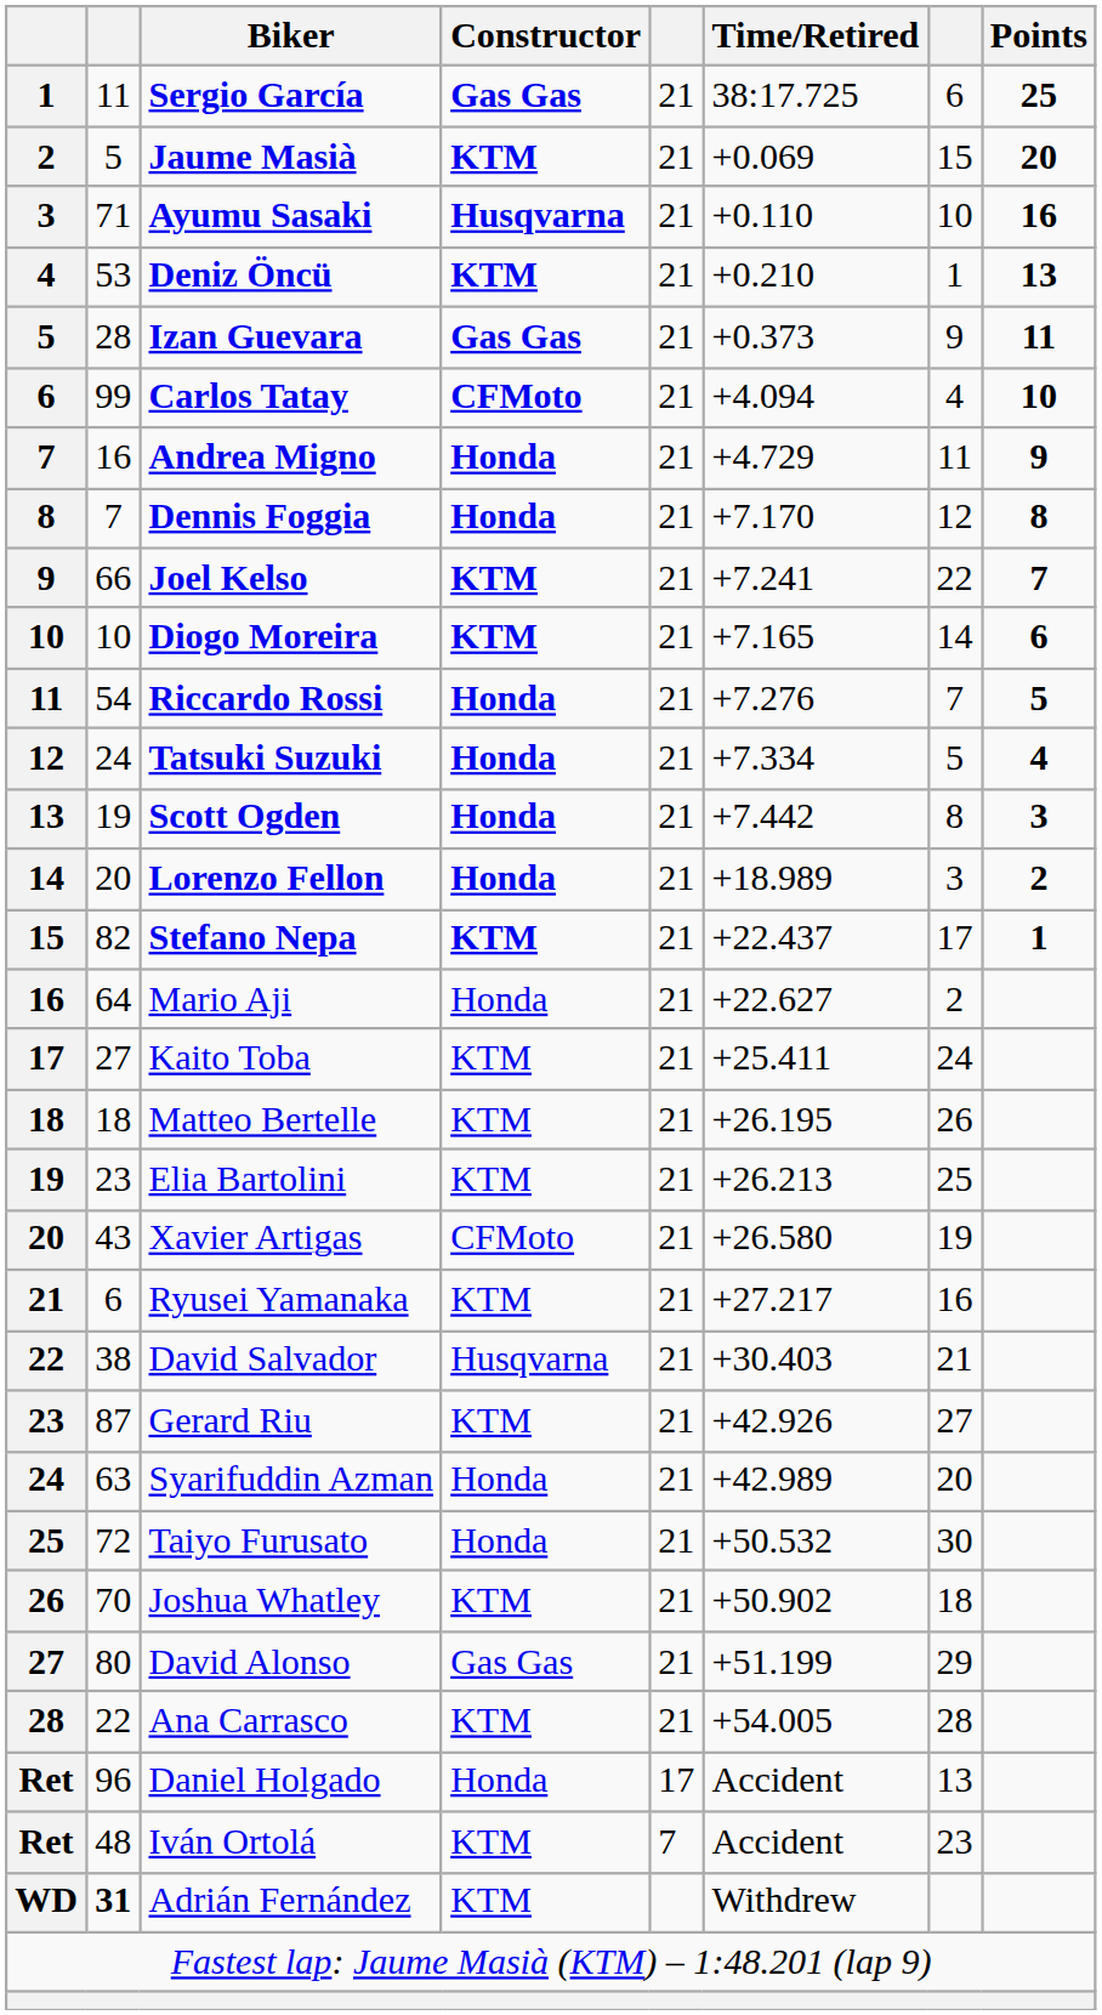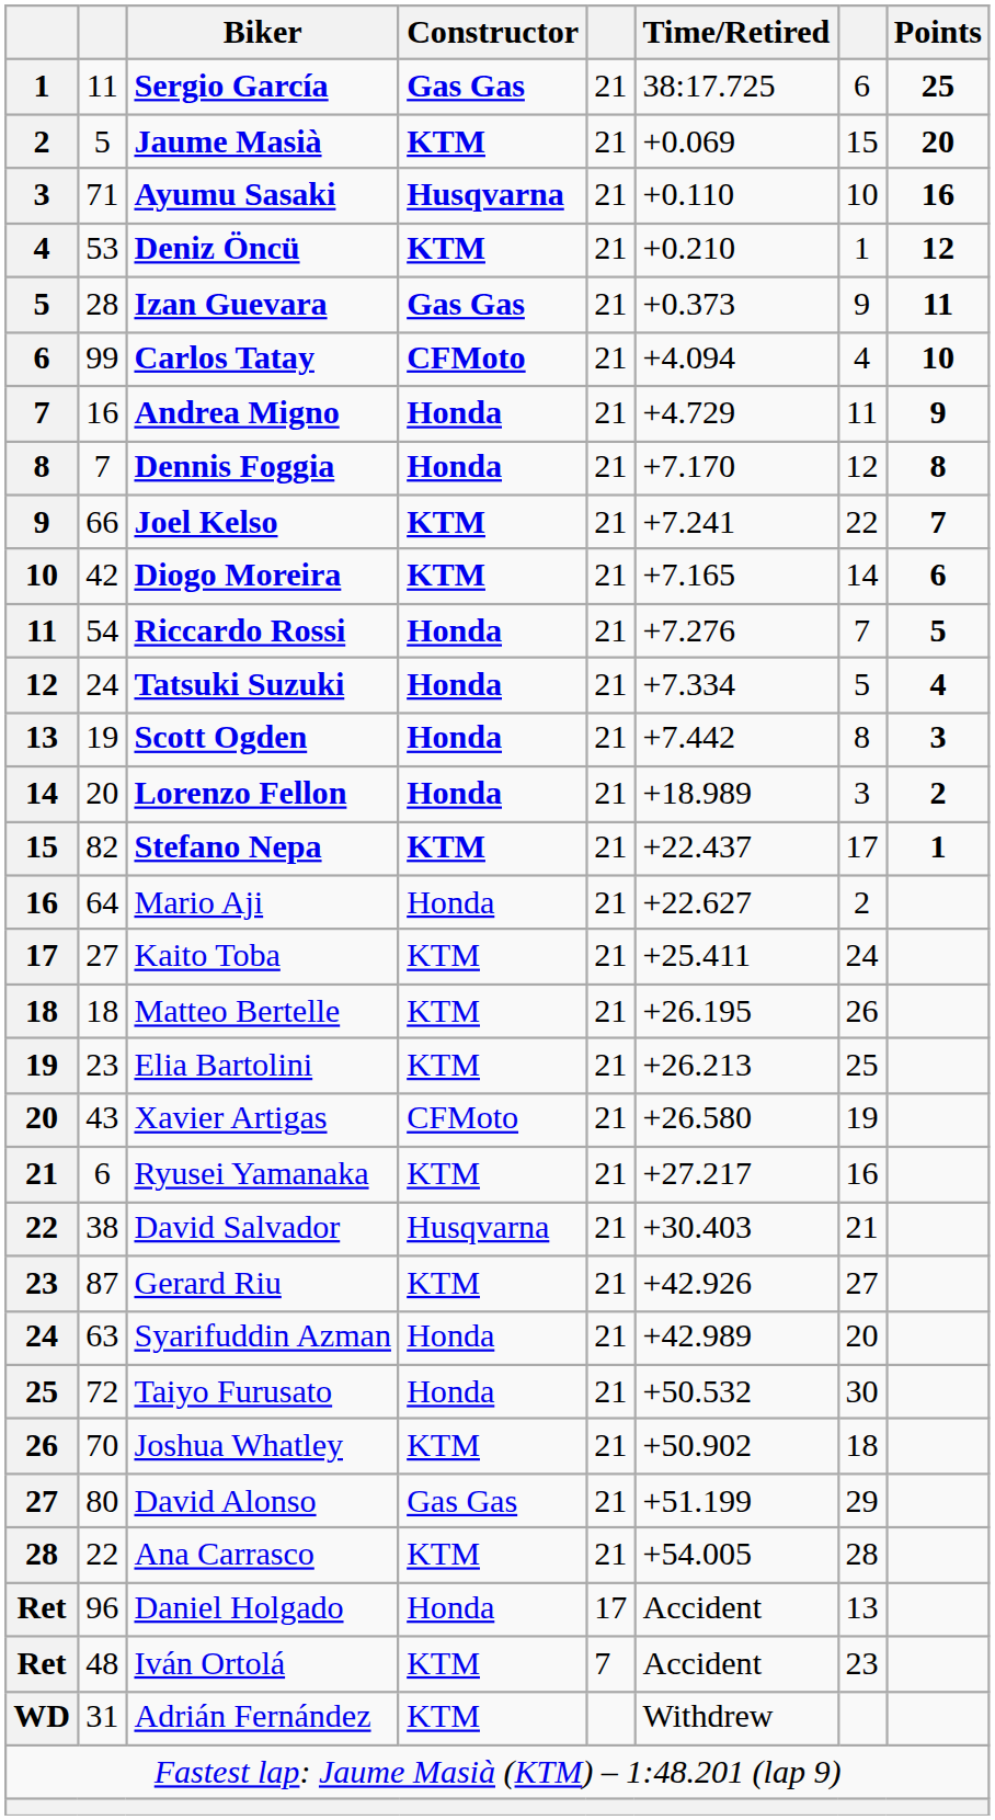Deniz Öncü | Points: 13 -> 12
Diogo Moreira | column 2: 10 -> 42
Adrián Fernández | column 2: bold -> normal
